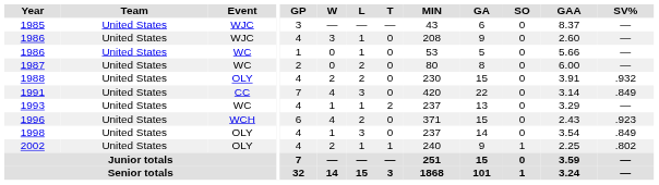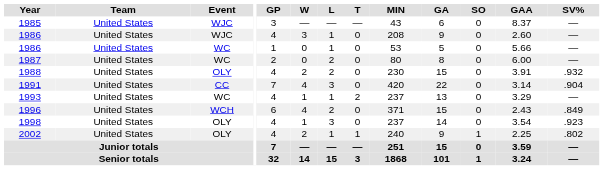1991 | SV%: .849 -> .904
1996 | SV%: .923 -> .849
1998 | SV%: .849 -> .923
